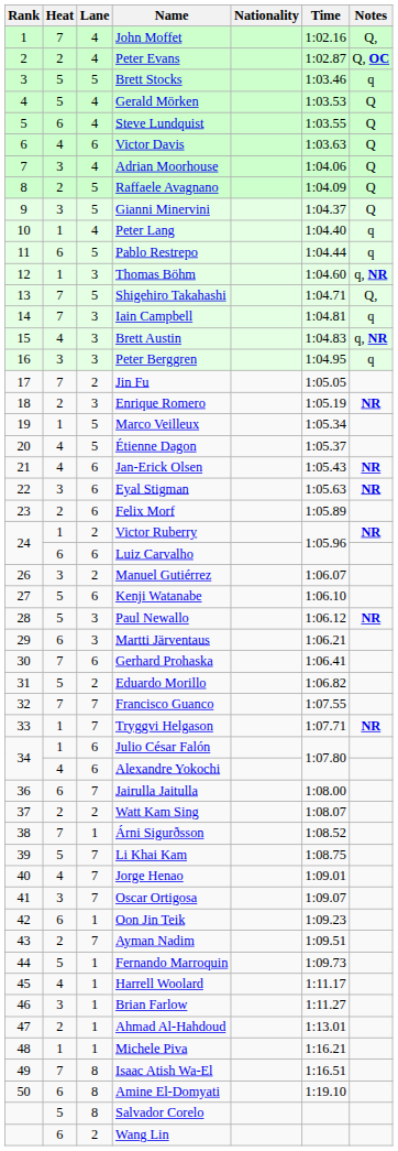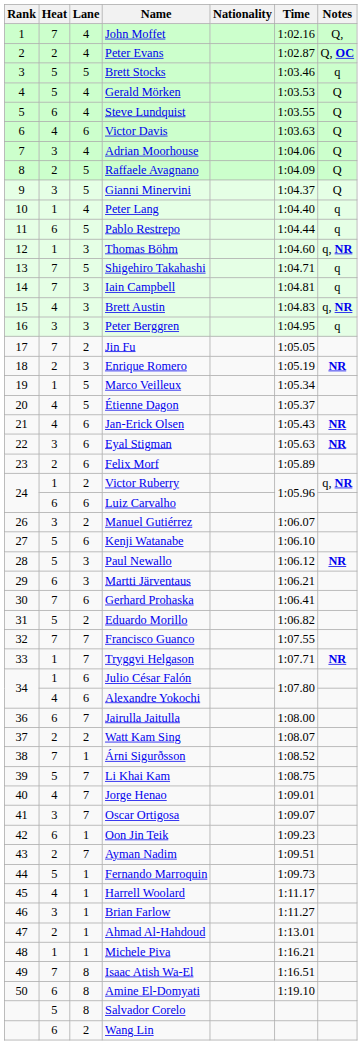Shigehiro Takahashi | Notes: Q, -> q
Victor Ruberry | Notes: NR -> q, NR
